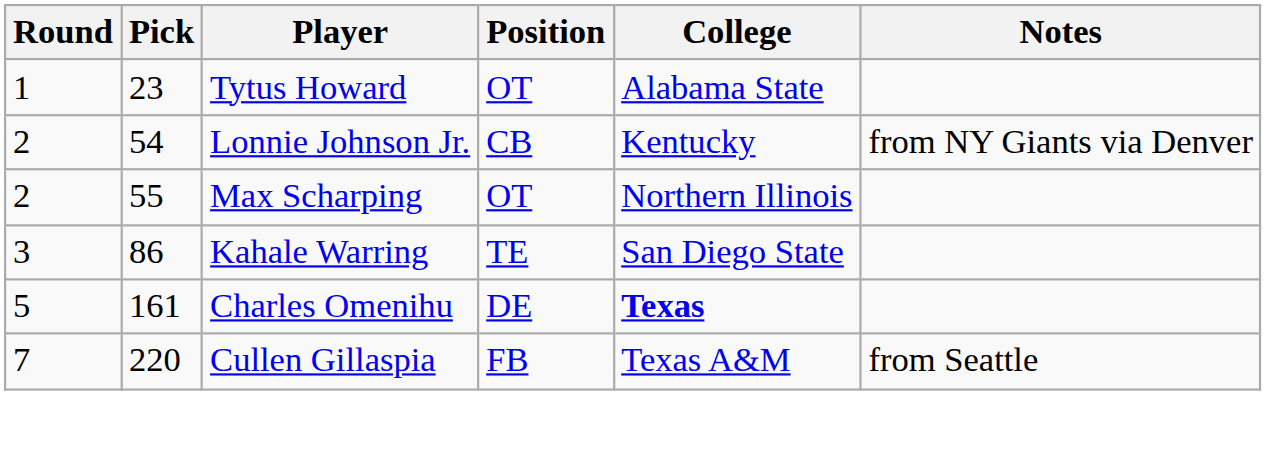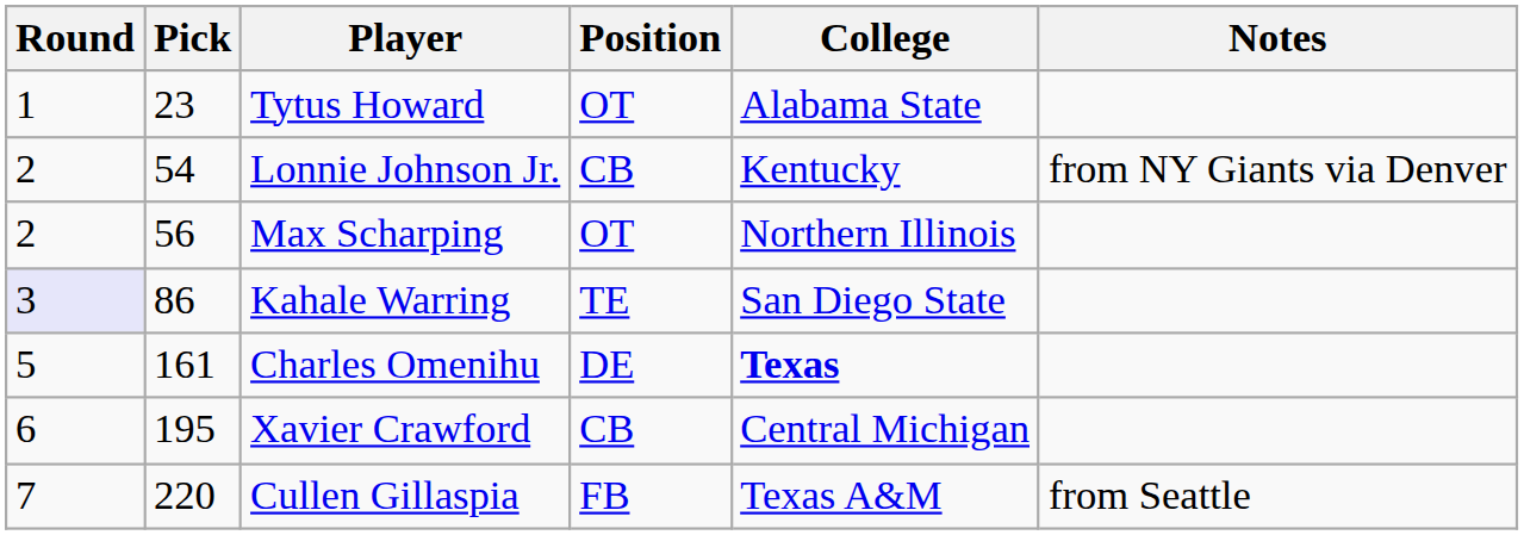Max Scharping | Pick: 55 -> 56
Kahale Warring | Round: no background -> lavender background
+ row: 6 | 195 | Xavier Crawford | CB | Central Michigan
